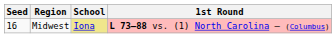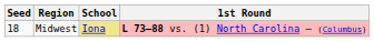Midwest | Seed: 16 -> 18
